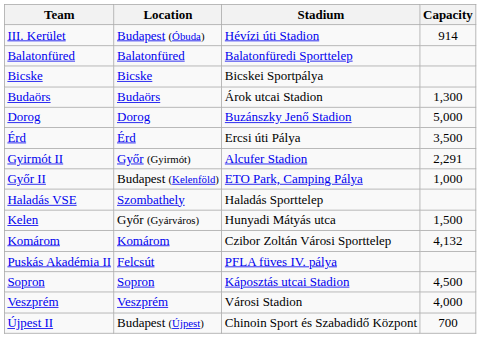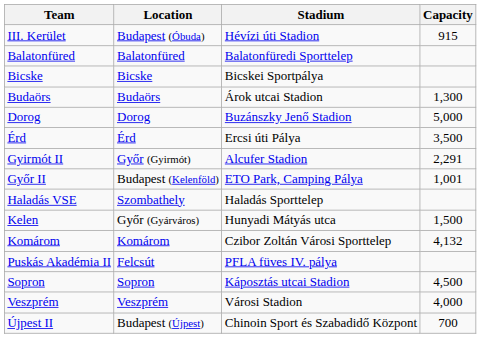III. Kerület | Capacity: 914 -> 915
Győr II | Capacity: 1,000 -> 1,001
